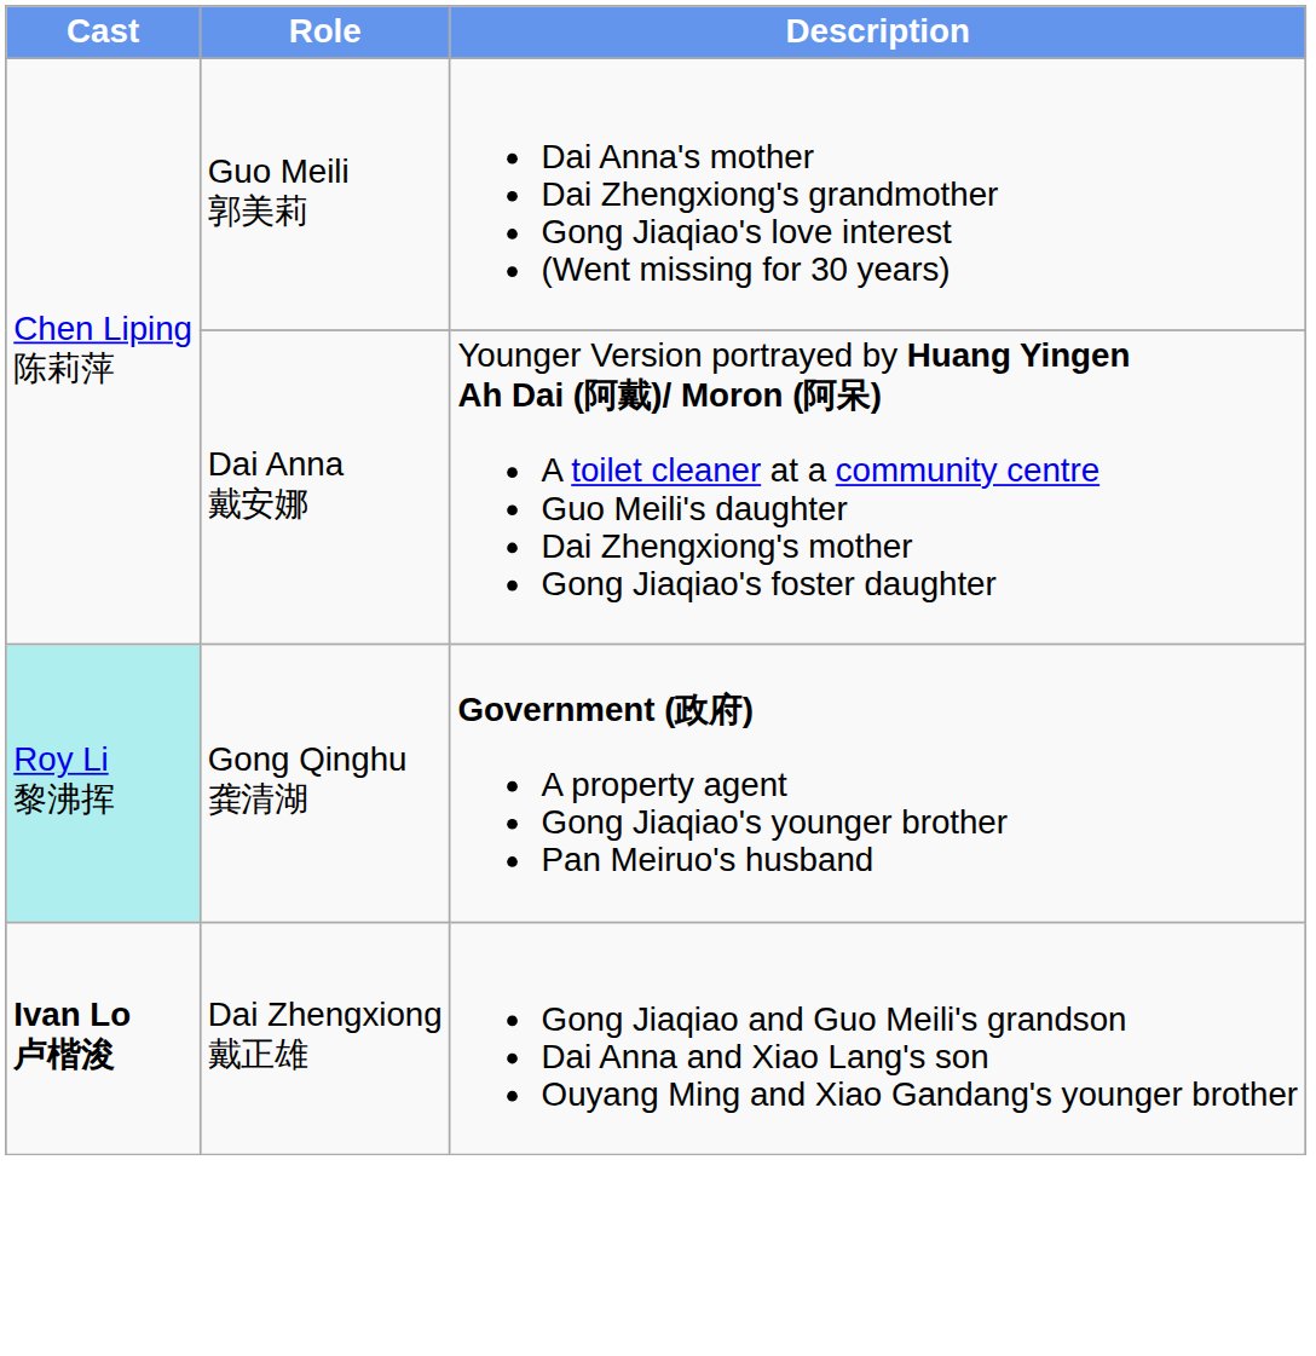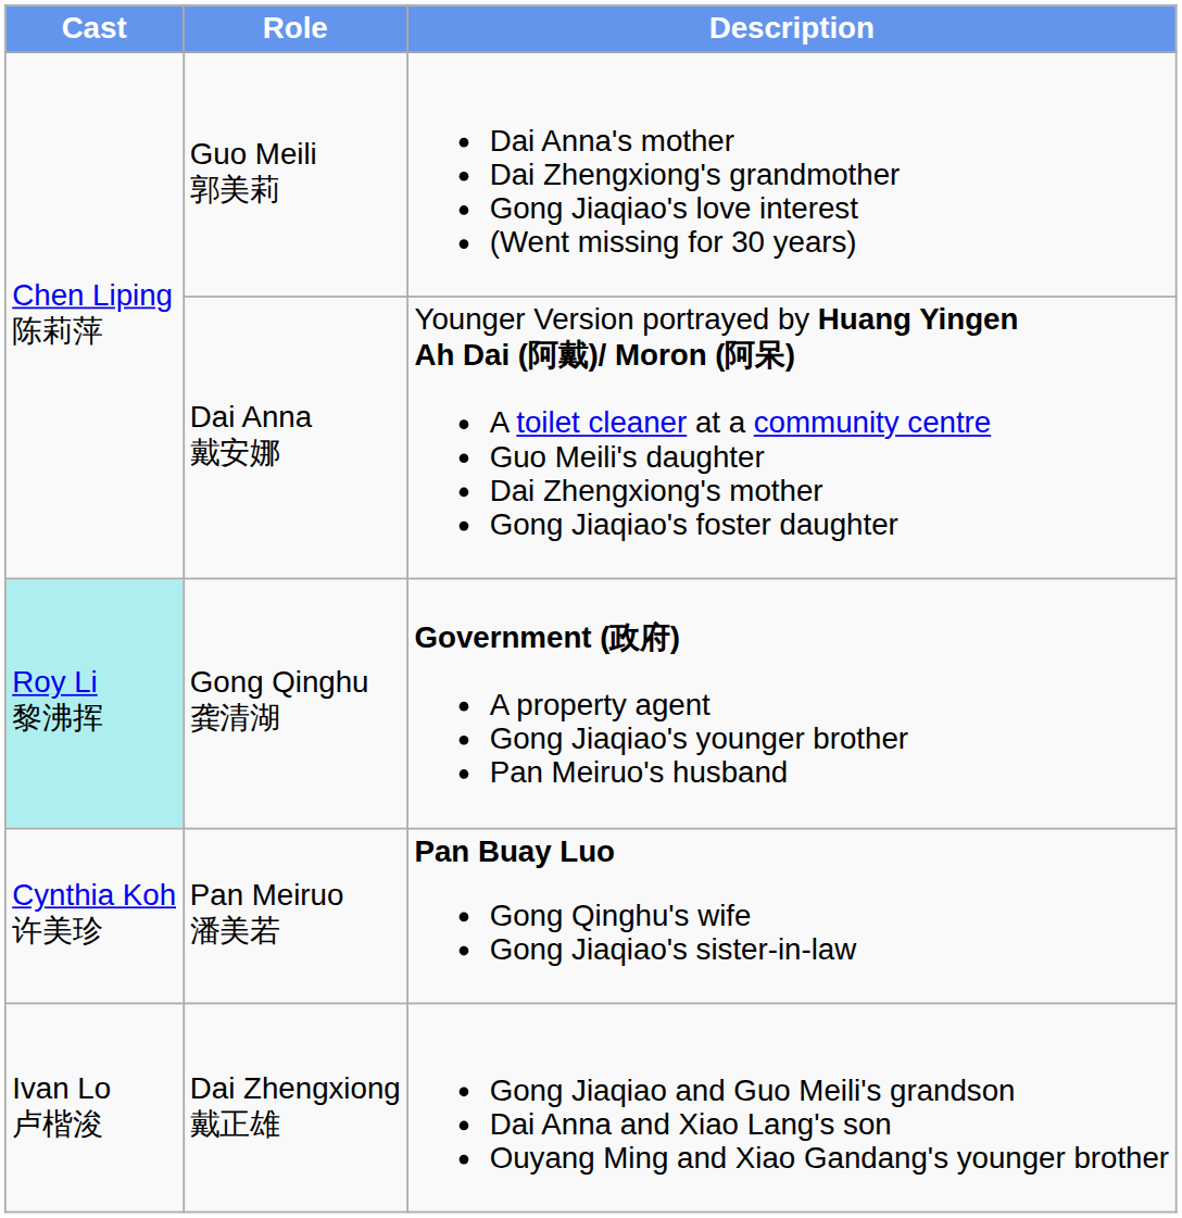+ row: Cynthia Koh 许美珍 | Pan Meiruo 潘美若 | Pan Buay Luo Gong Qinghu's wife Gong Jiaqiao's sister-in-law
Dai Zhengxiong 戴正雄 | Cast: bold -> normal
